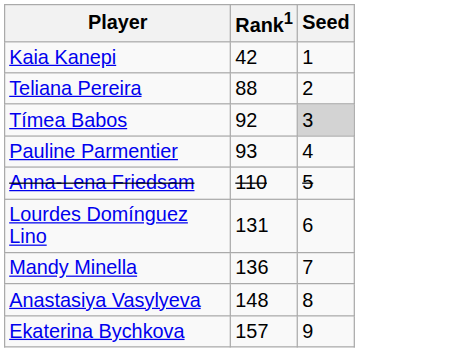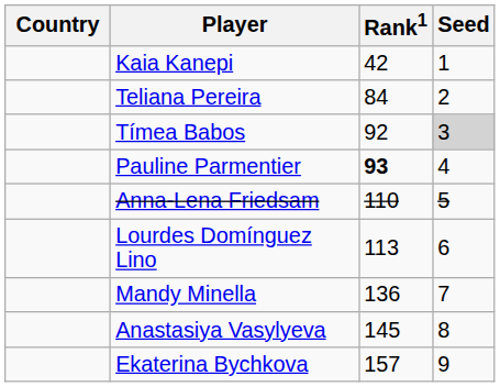+ column: Country
Teliana Pereira | Rank1: 88 -> 84
Pauline Parmentier | Rank1: normal -> bold
Lourdes Domínguez Lino | Rank1: 131 -> 113
Anastasiya Vasylyeva | Rank1: 148 -> 145
